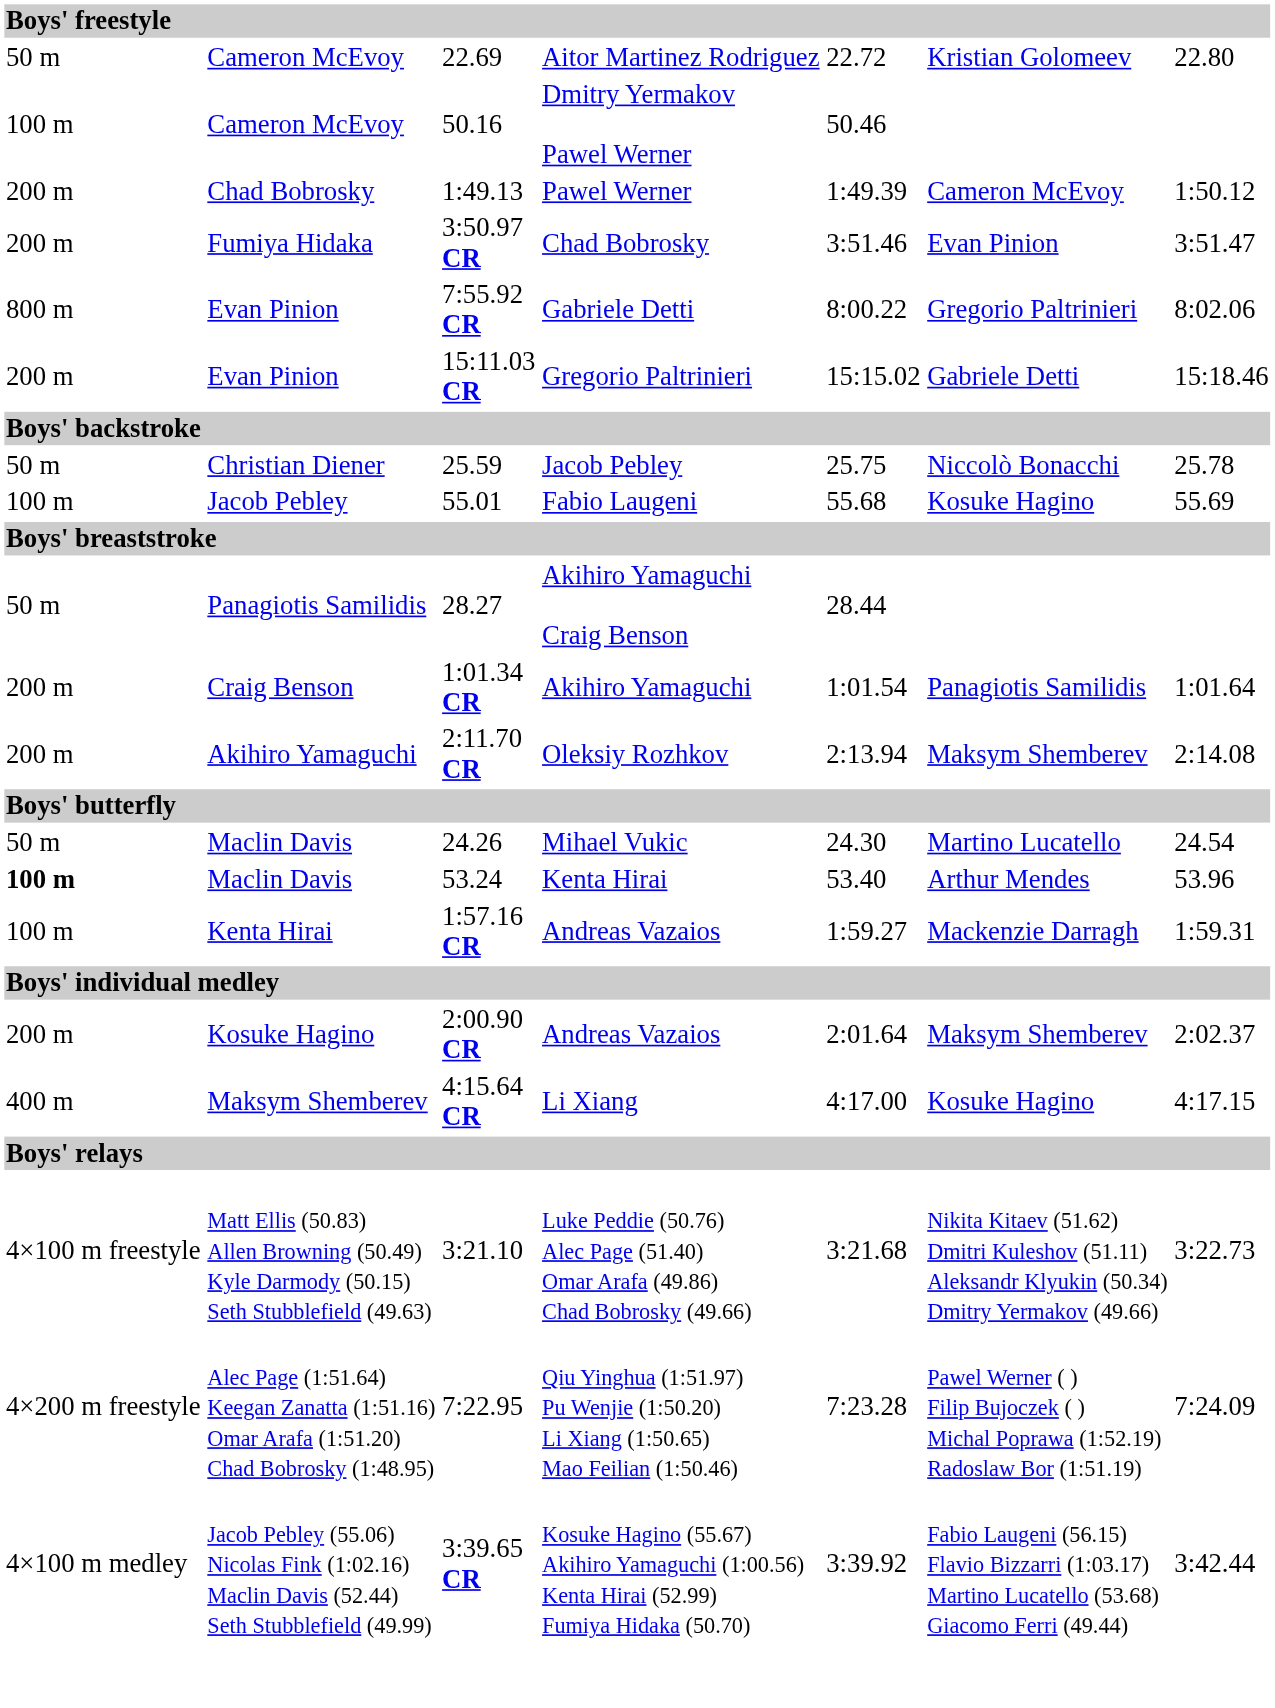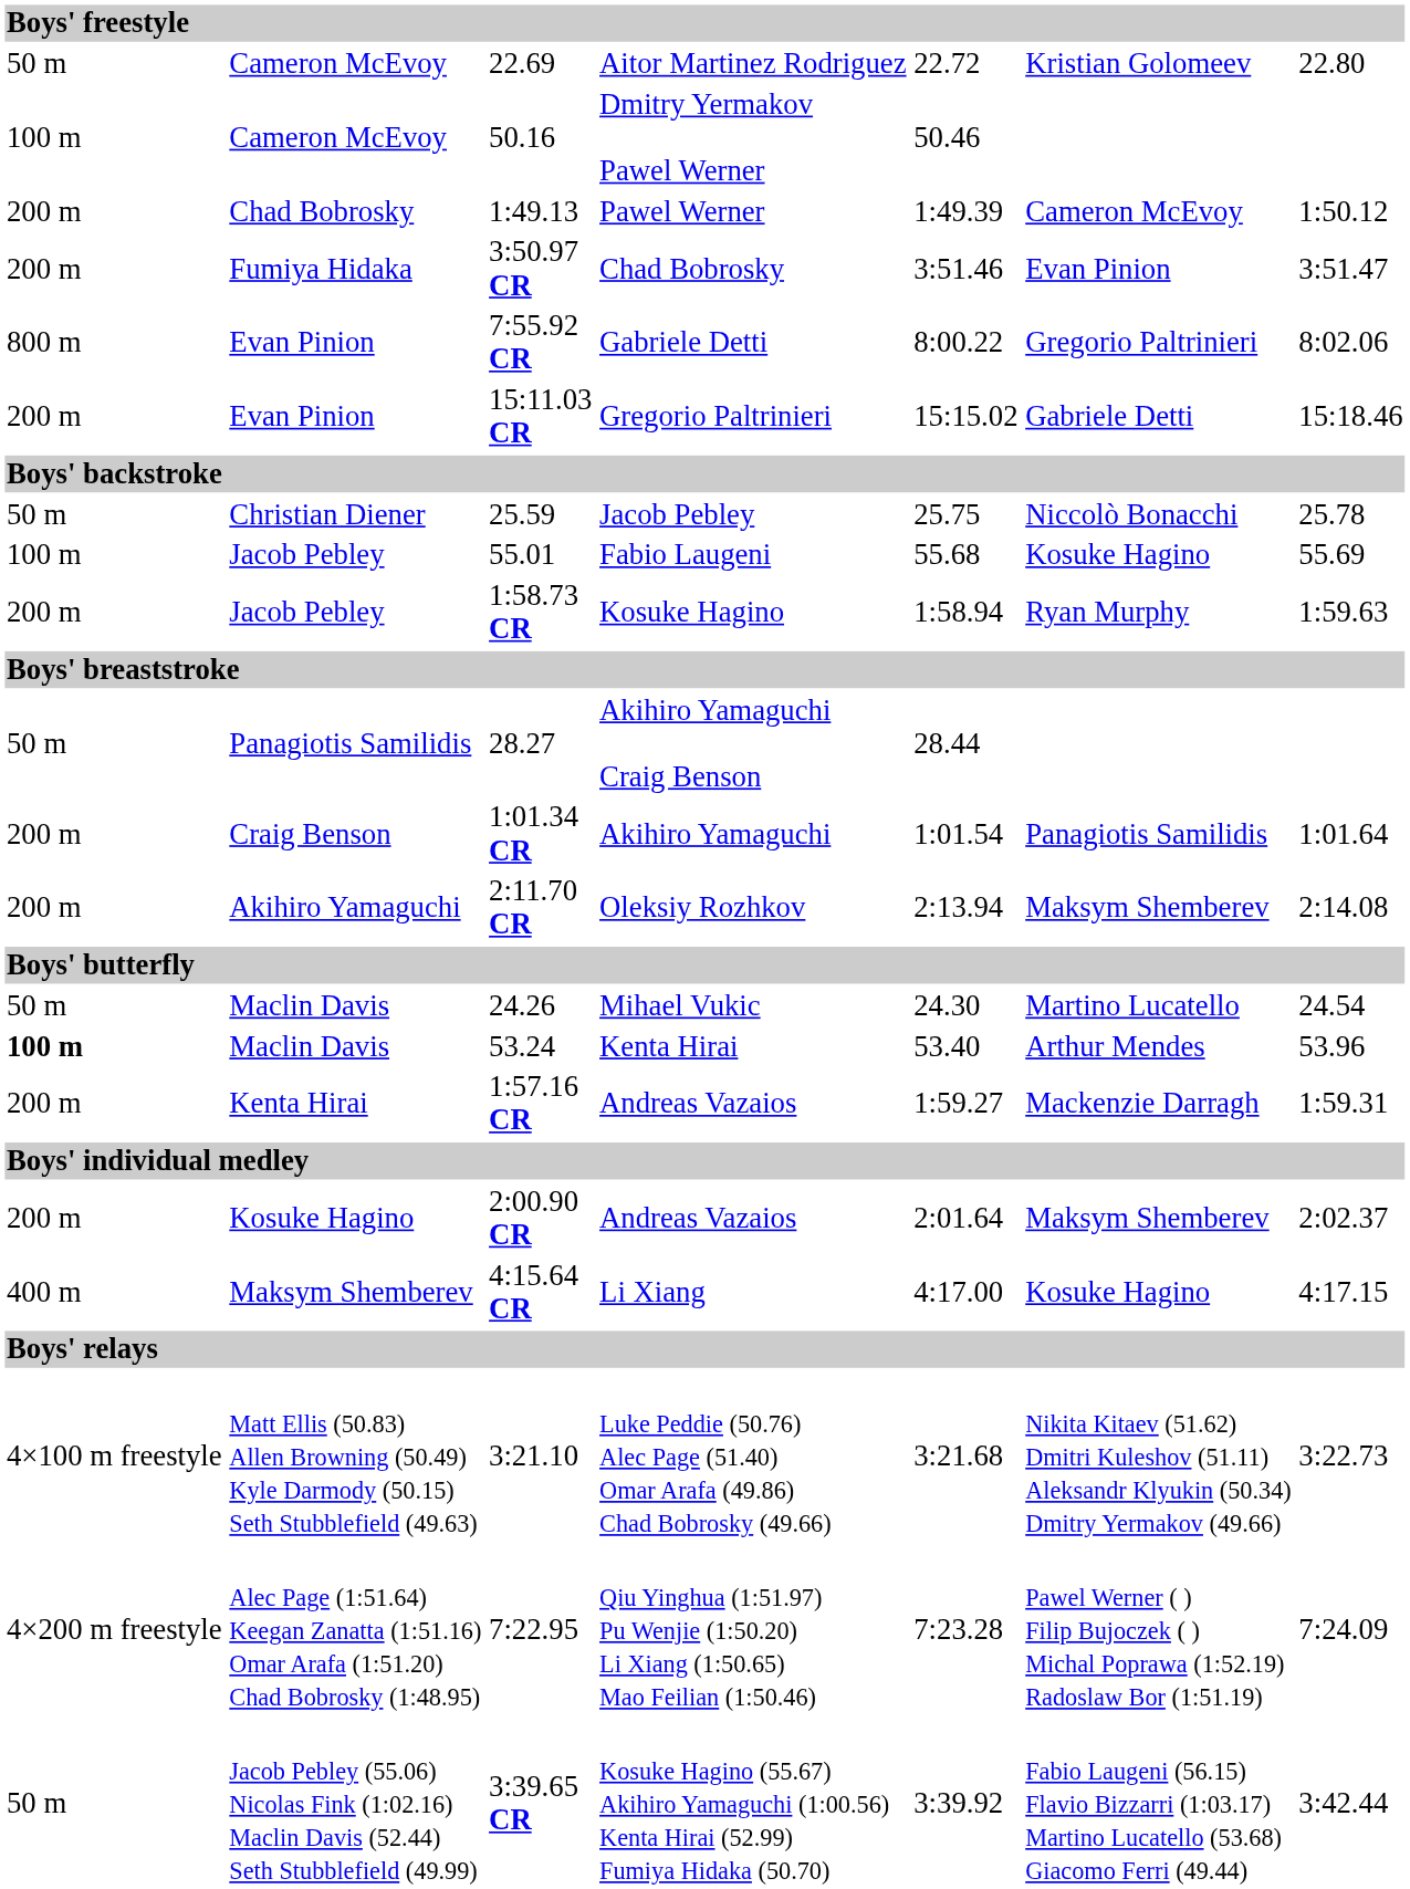+ row: 200 m | Jacob Pebley | 1:58.73 CR | Kosuke Hagino | 1:58.94 | Ryan Murphy | 1:59.63
1:57.16 CR | column 1: 100 m -> 200 m
3:39.65 CR | column 1: 4×100 m medley -> 50 m
